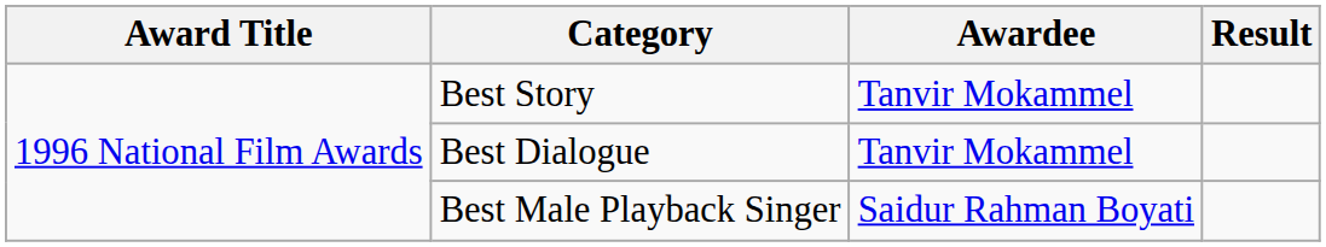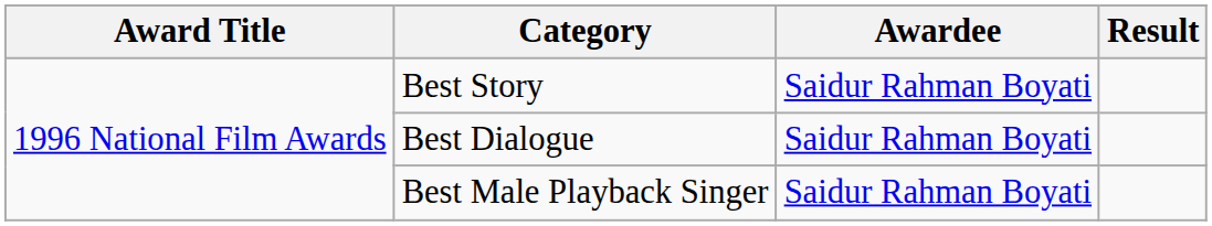Best Story | Awardee: Tanvir Mokammel -> Saidur Rahman Boyati
Best Dialogue | Awardee: Tanvir Mokammel -> Saidur Rahman Boyati
